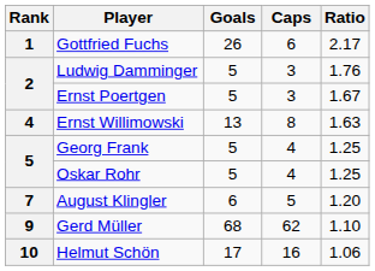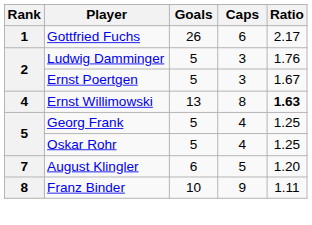Ernst Willimowski | Ratio: normal -> bold
+ row: 8 | Franz Binder | 10 | 9 | 1.11
- row: 9 | Gerd Müller | 68 | 62 | 1.10
- row: 10 | Helmut Schön | 17 | 16 | 1.06
